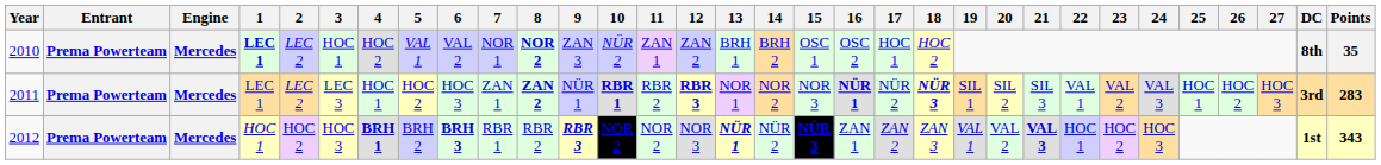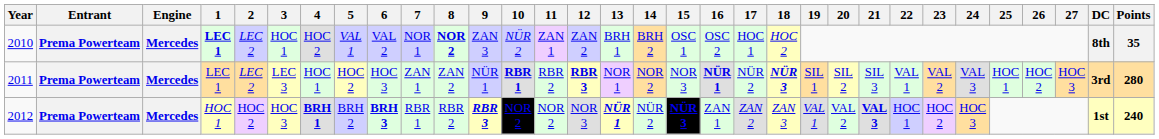2011 | 8: bold -> normal
2011 | Points: 283 -> 280
2012 | Points: 343 -> 240
